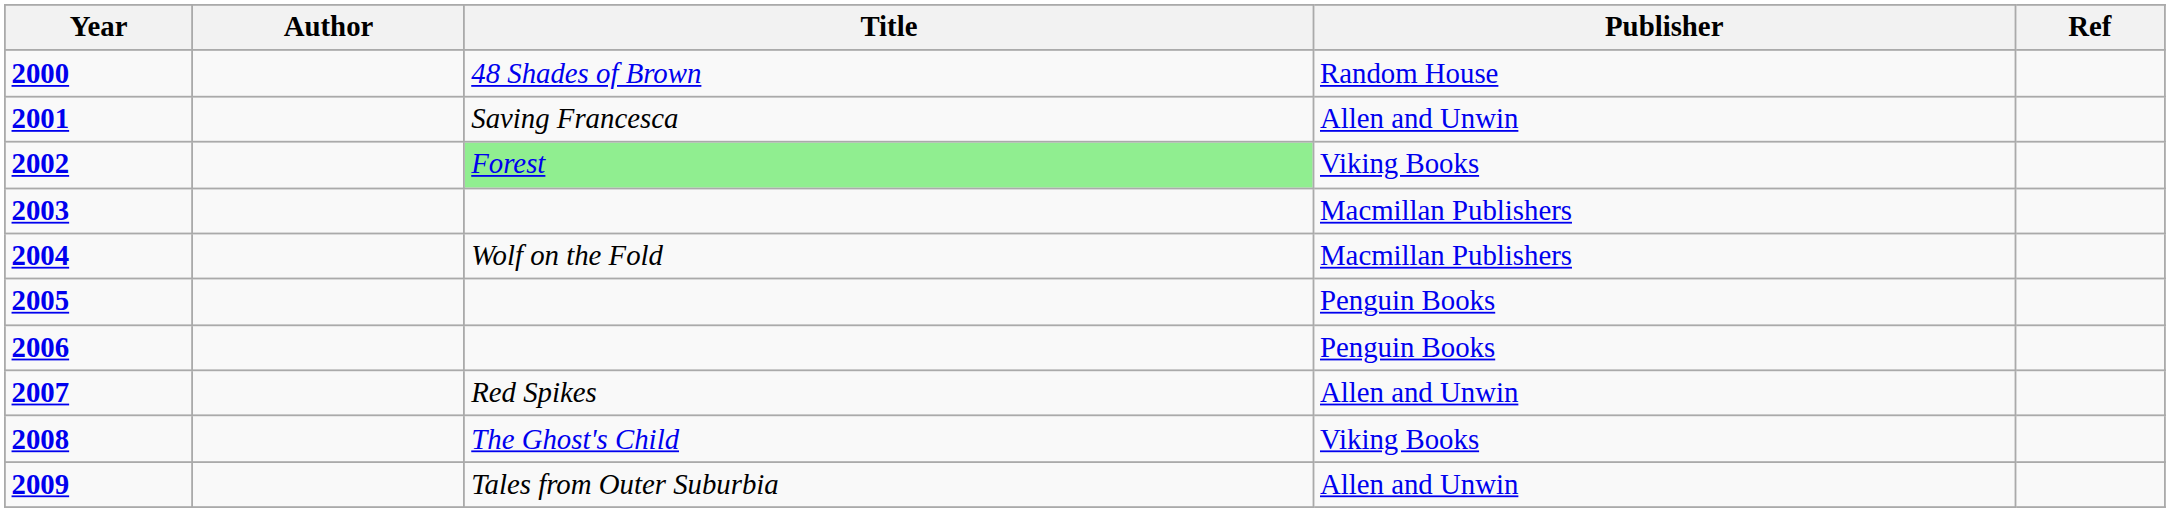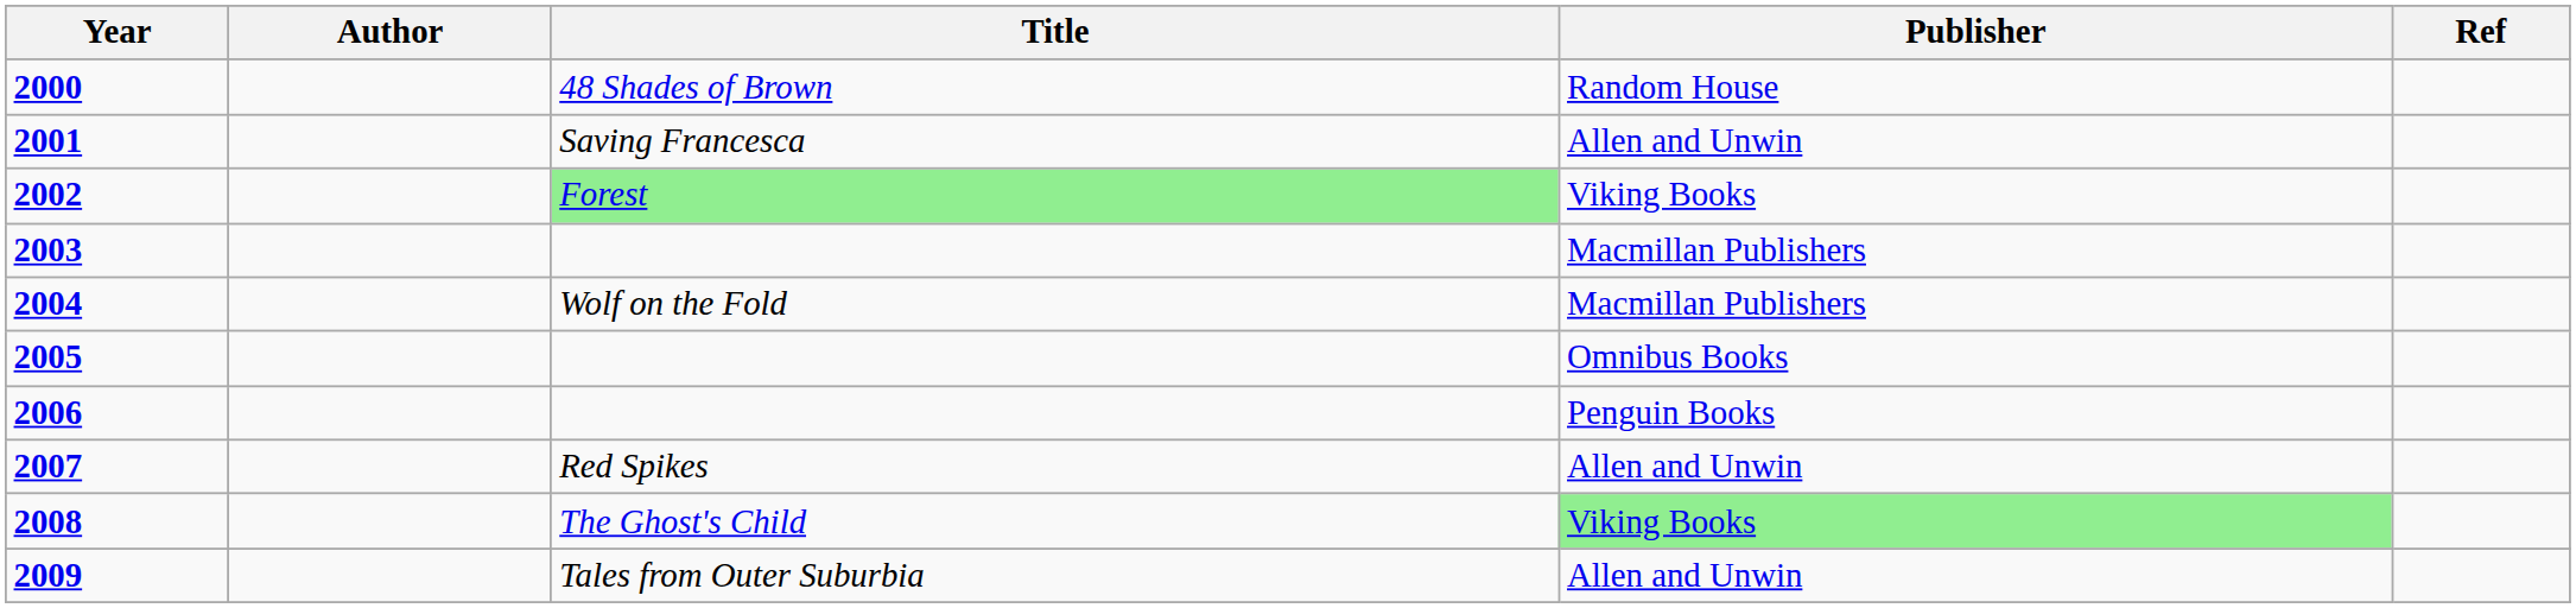2005 | Publisher: Penguin Books -> Omnibus Books
2008 | Publisher: no background -> lightgreen background
